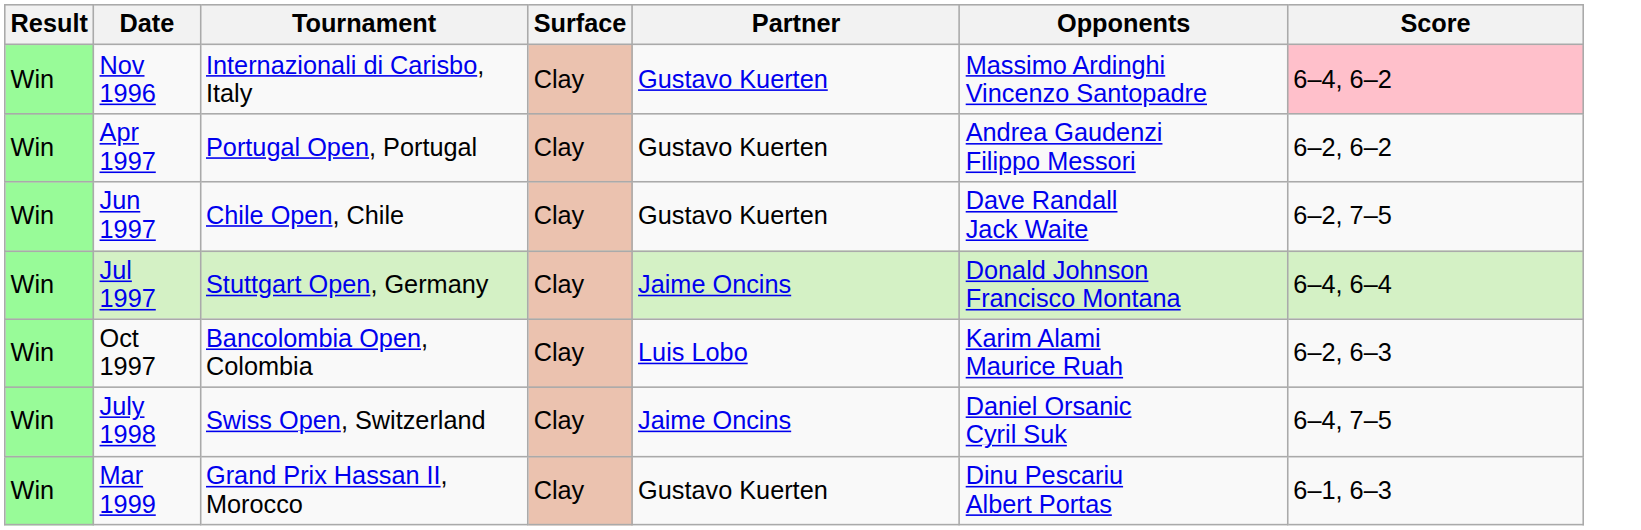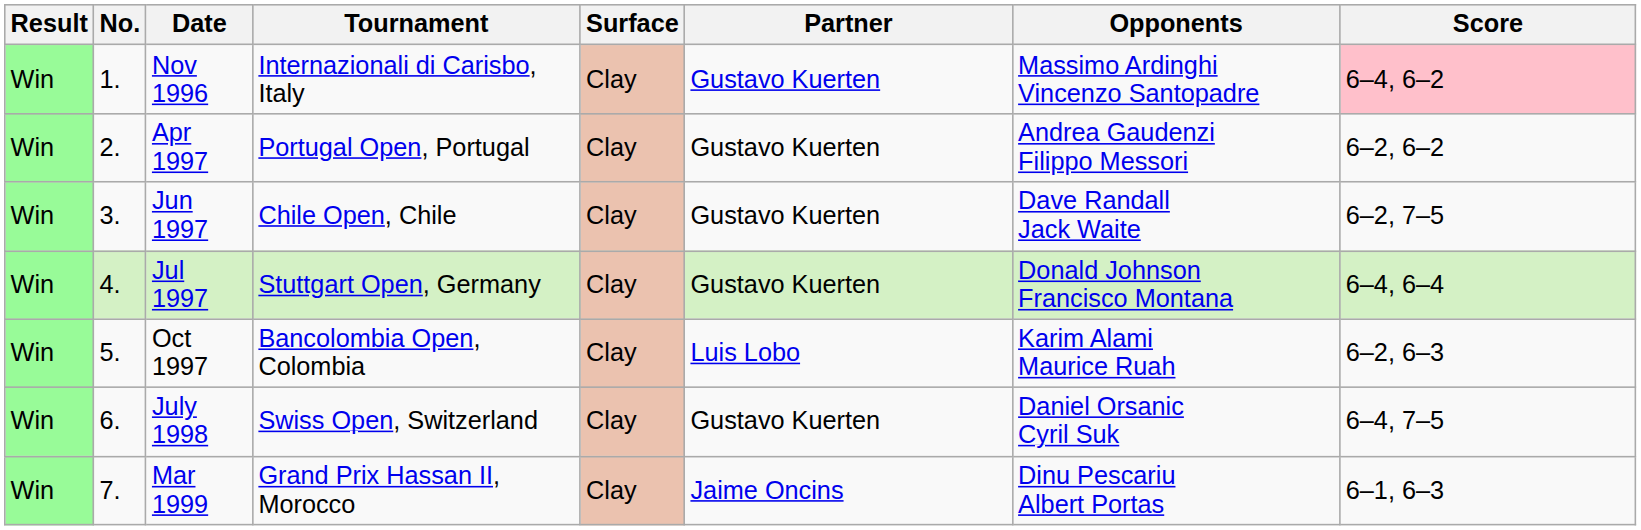+ column: No. | 1. | 2. | 3. | 4. | 5. | 6. | 7.
Jul 1997 | Partner: Jaime Oncins -> Gustavo Kuerten
July 1998 | Partner: Jaime Oncins -> Gustavo Kuerten
Mar 1999 | Partner: Gustavo Kuerten -> Jaime Oncins
